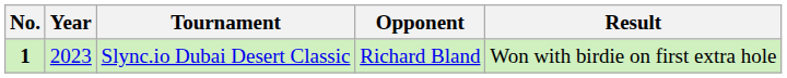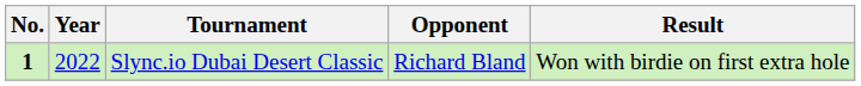Slync.io Dubai Desert Classic | Year: 2023 -> 2022
